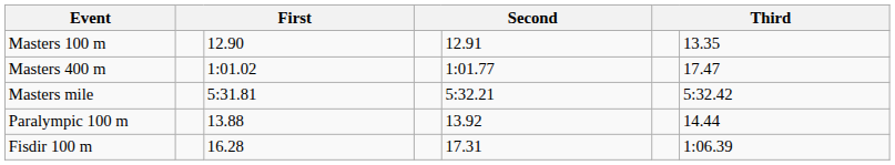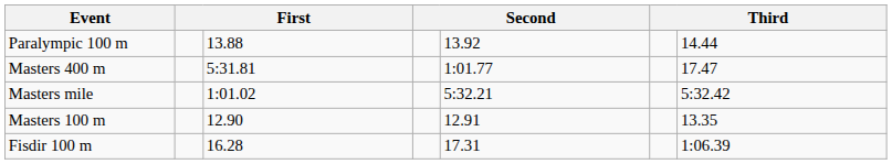rows swapped: Masters 100 m <-> Paralympic 100 m
Masters 400 m | column 3: 1:01.02 -> 5:31.81
Masters mile | column 3: 5:31.81 -> 1:01.02
